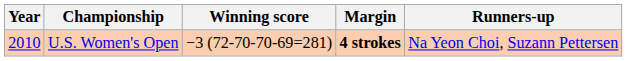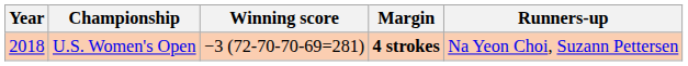U.S. Women's Open | Year: 2010 -> 2018
